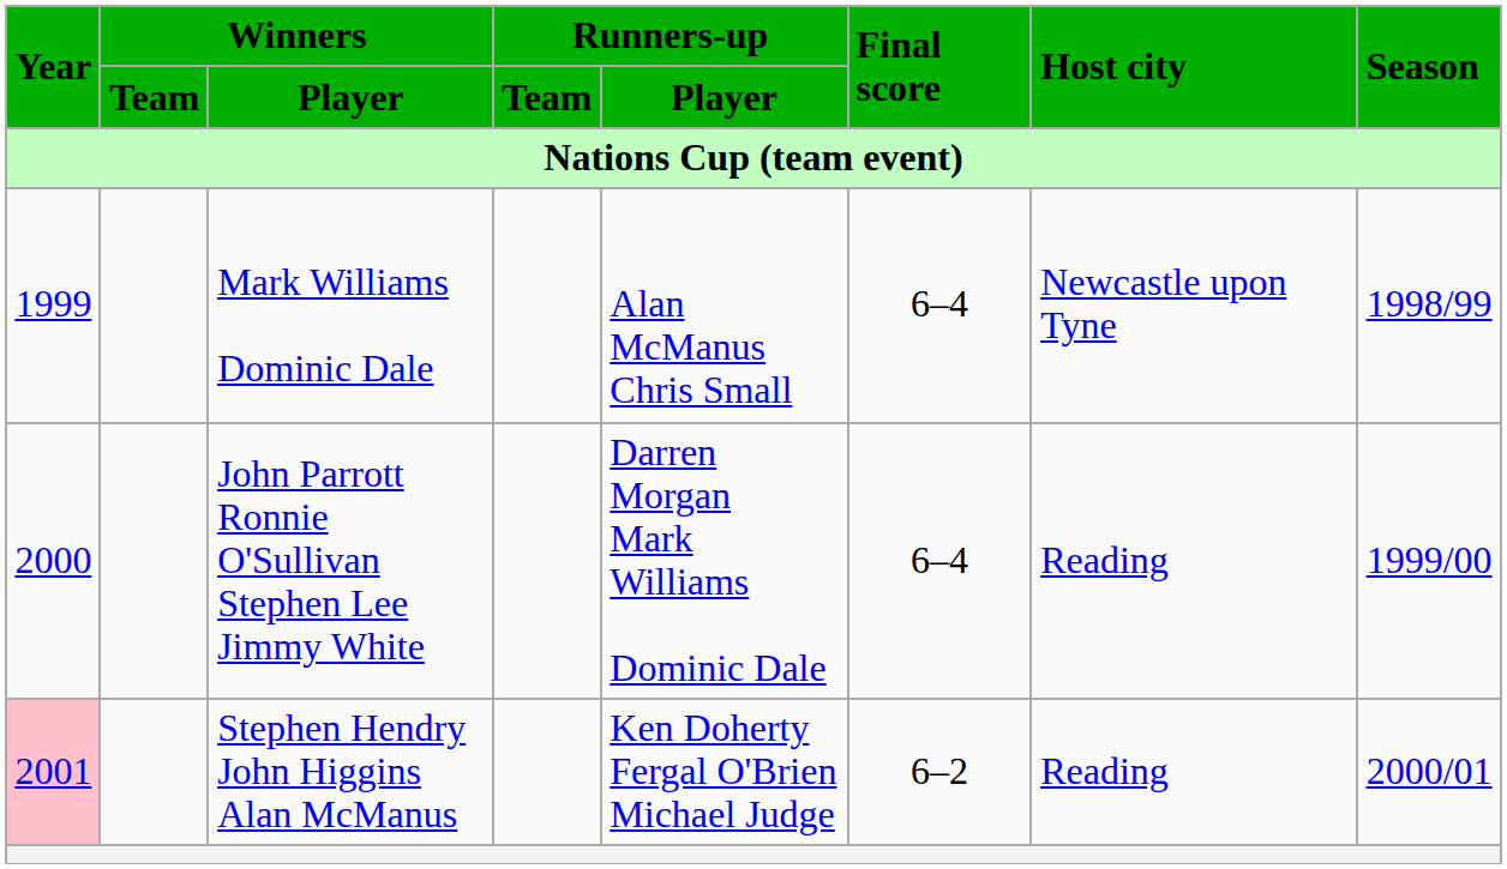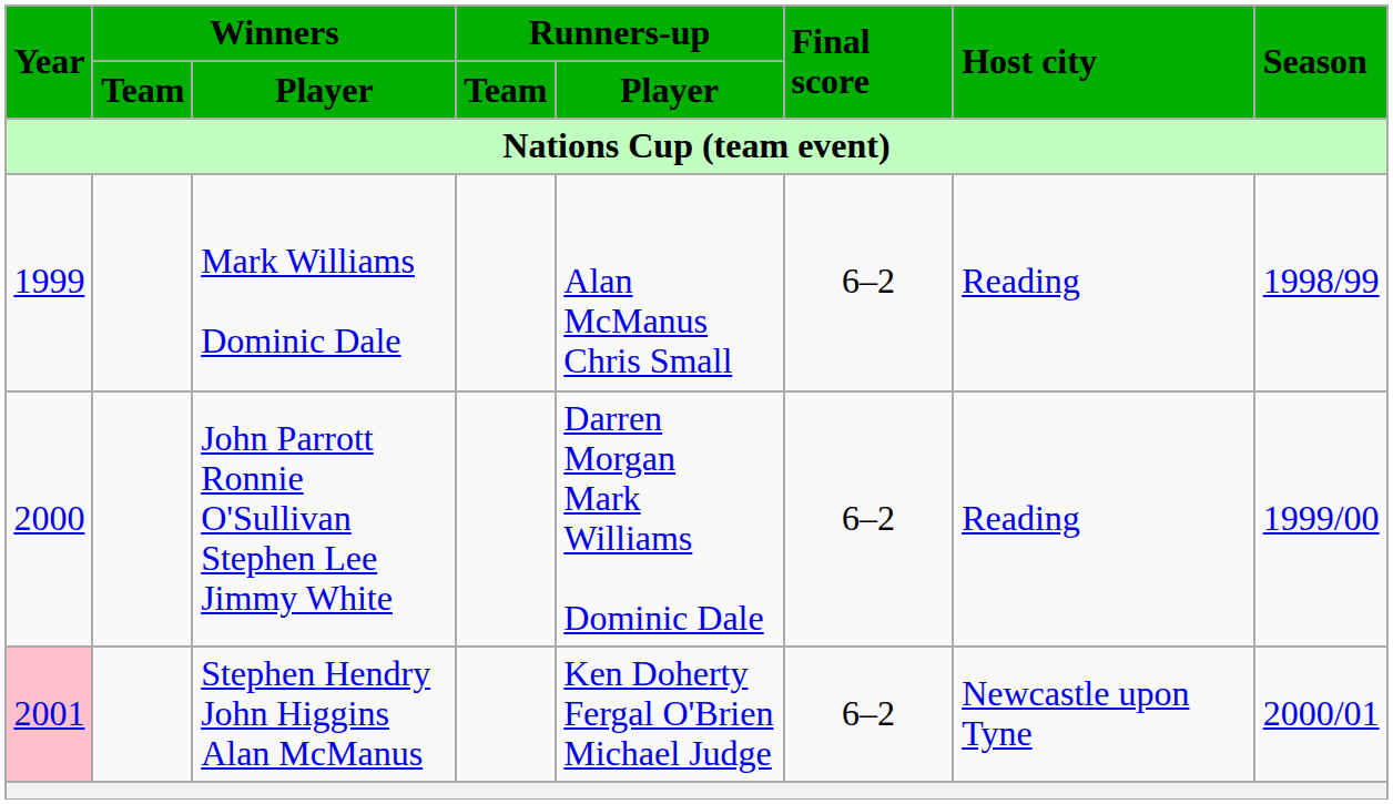Mark Williams Dominic Dale | Final score: 6–4 -> 6–2
Mark Williams Dominic Dale | Host city: Newcastle upon Tyne -> Reading
John Parrott Ronnie O'Sullivan Stephen Lee Jimmy White | Final score: 6–4 -> 6–2
Stephen Hendry John Higgins Alan McManus | Host city: Reading -> Newcastle upon Tyne
